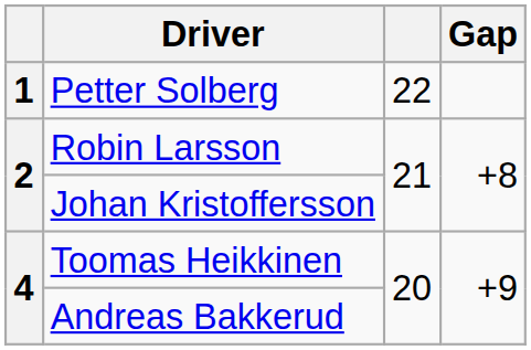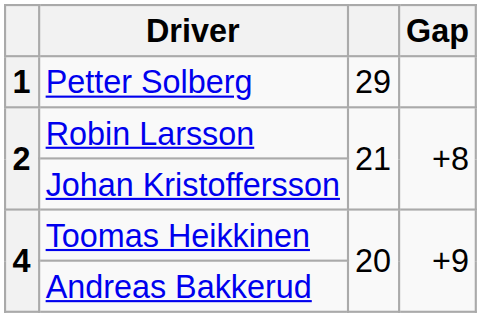Petter Solberg | column 3: 22 -> 29
